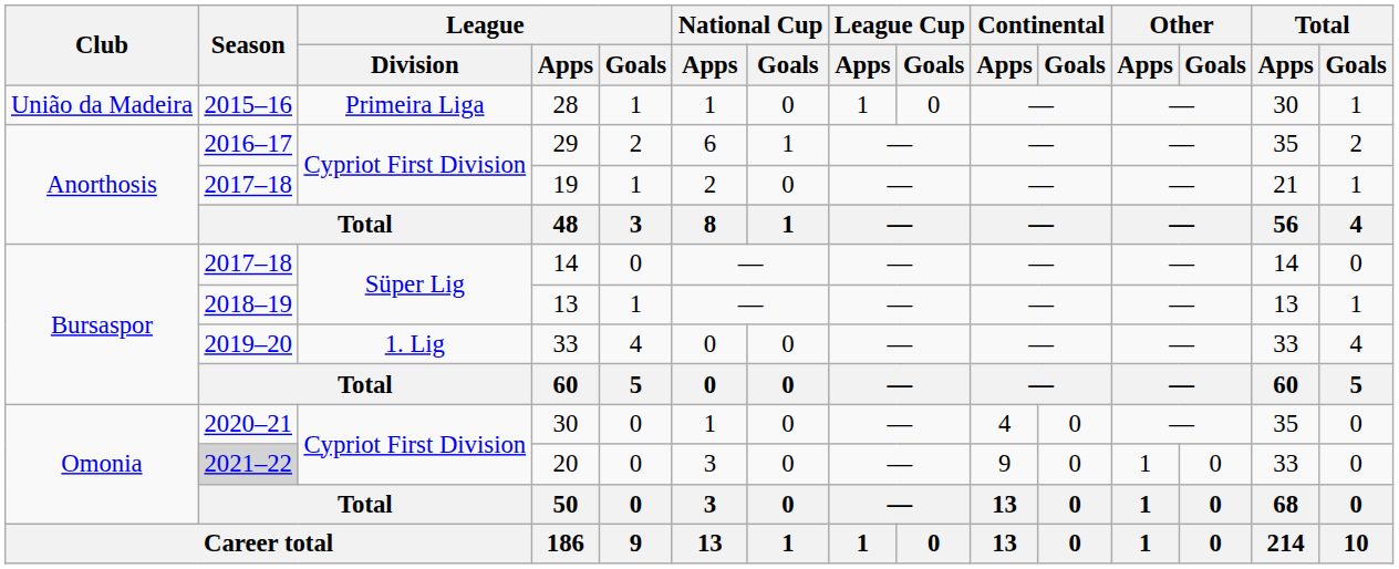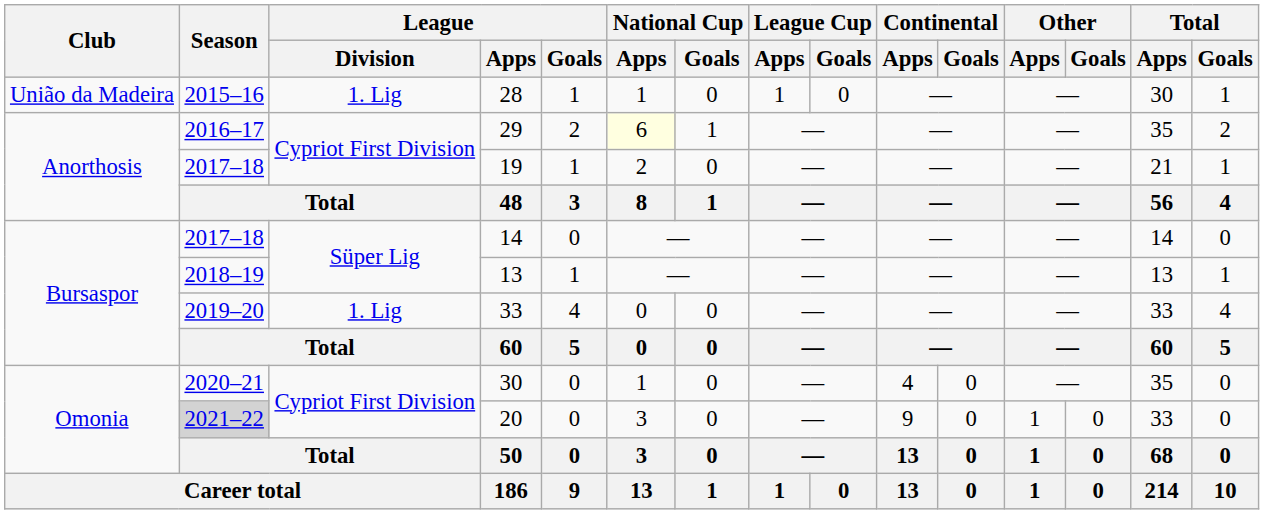28 | League / Division: Primeira Liga -> 1. Lig
29 | National Cup / Apps: no background -> lightyellow background
